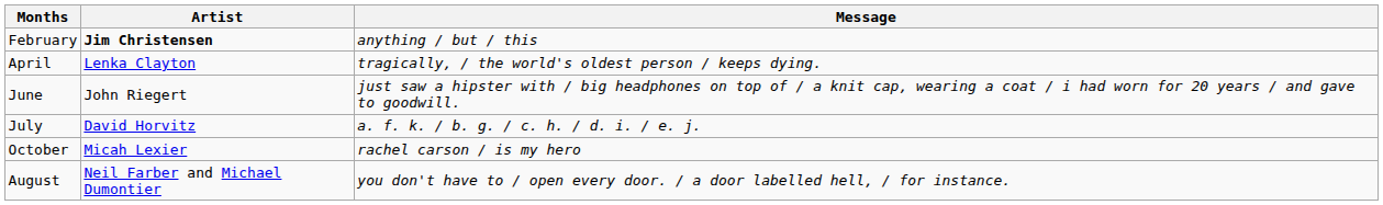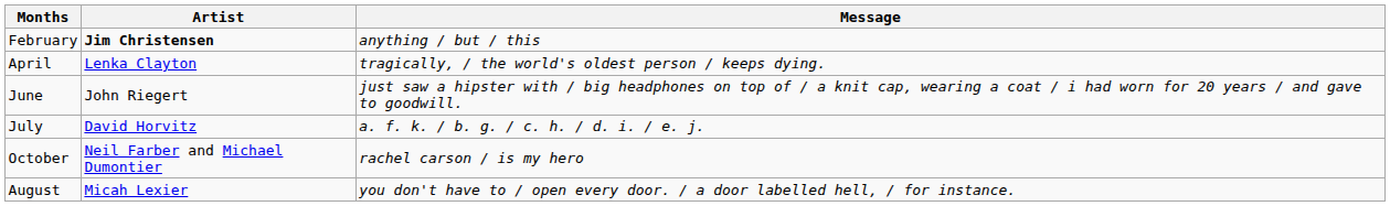October | Artist: Micah Lexier -> Neil Farber and Michael Dumontier
August | Artist: Neil Farber and Michael Dumontier -> Micah Lexier
